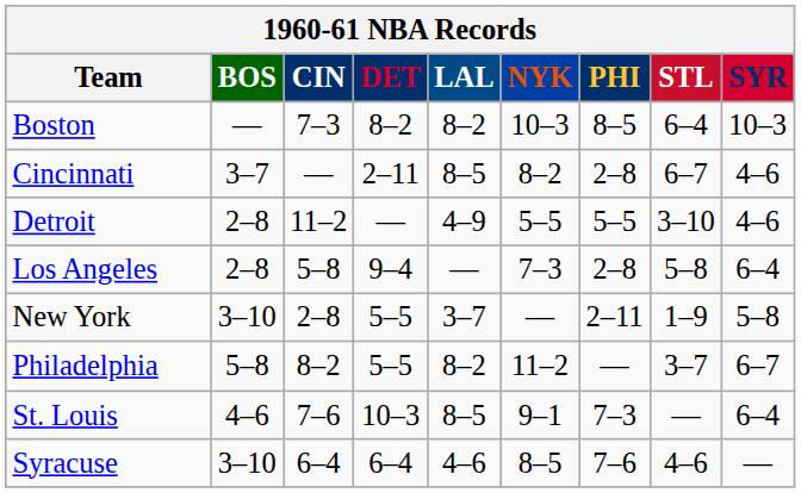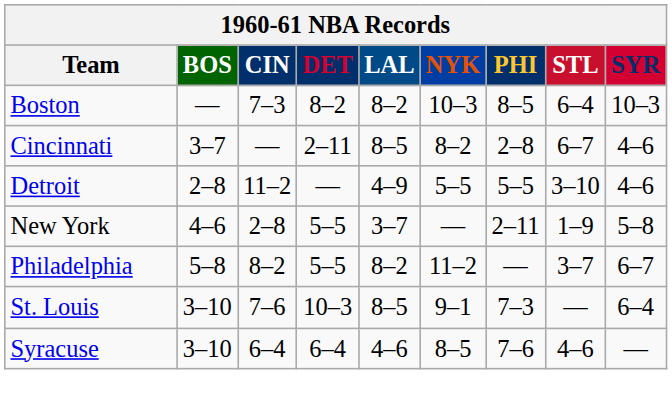- row: Los Angeles | 2–8 | 5–8 | 9–4 | — | 7–3 | 2–8 | 5–8 | 6–4
New York | BOS: 3–10 -> 4–6
St. Louis | BOS: 4–6 -> 3–10
